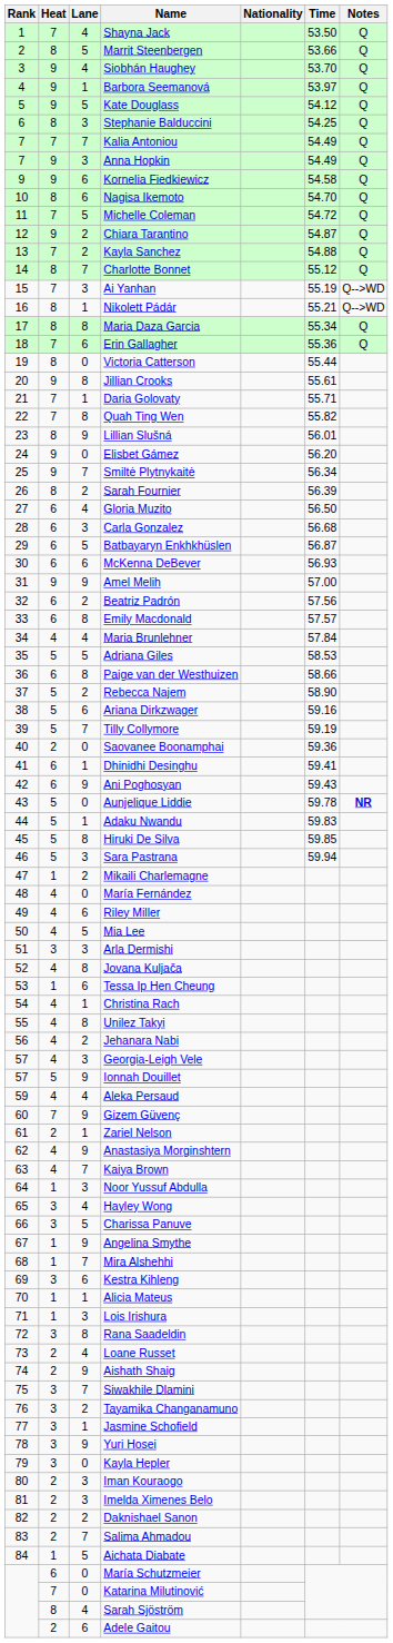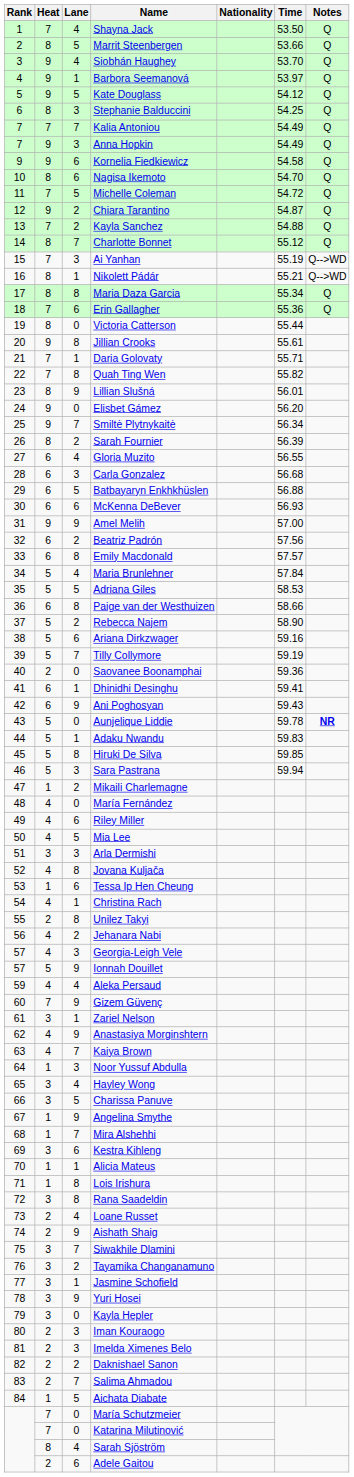Gloria Muzito | Time: 56.50 -> 56.55
Batbayaryn Enkhkhüslen | Time: 56.87 -> 56.88
Maria Brunlehner | Heat: 4 -> 5
Unilez Takyi | Heat: 4 -> 2
Zariel Nelson | Heat: 2 -> 3
Lois Irishura | Lane: 3 -> 8
María Schutzmeier | Heat: 6 -> 7
